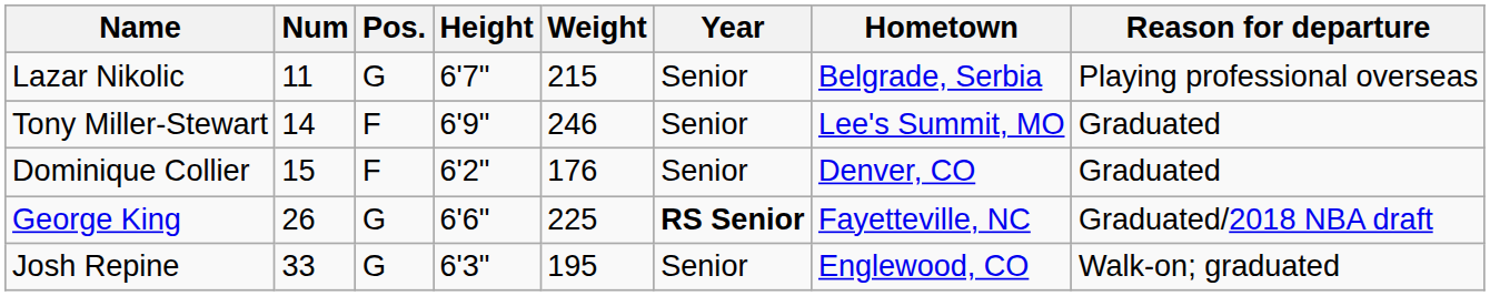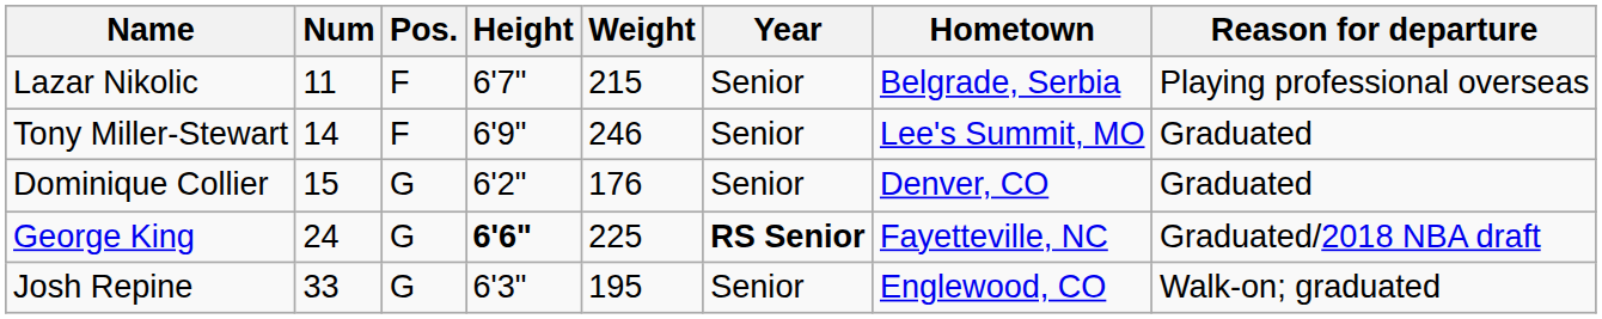Lazar Nikolic | Pos.: G -> F
Dominique Collier | Pos.: F -> G
George King | Num: 26 -> 24
George King | Height: normal -> bold
